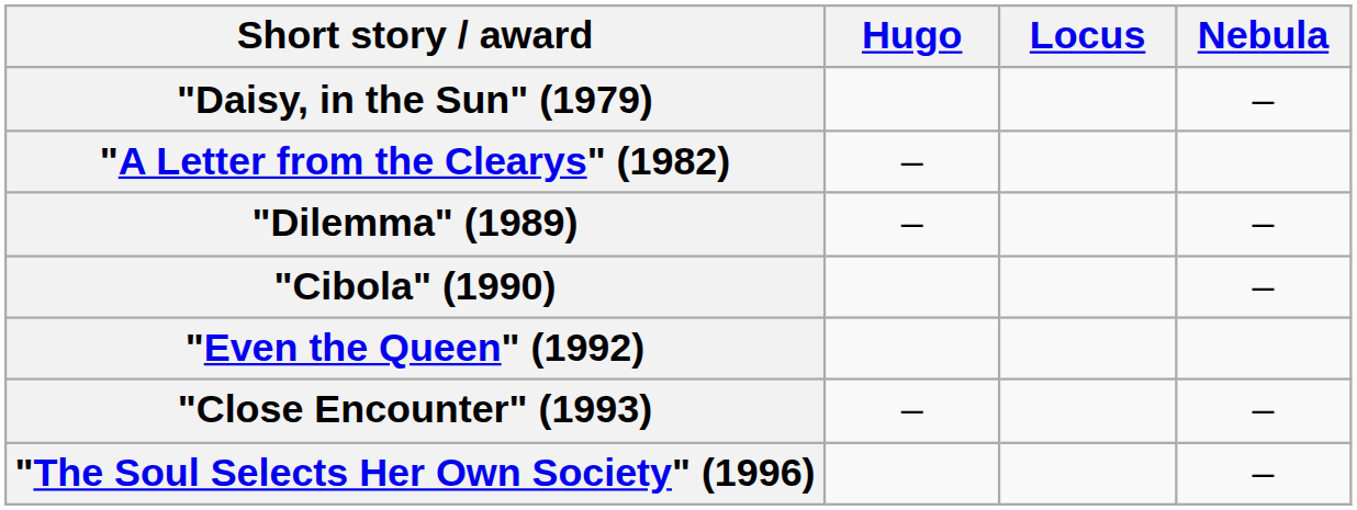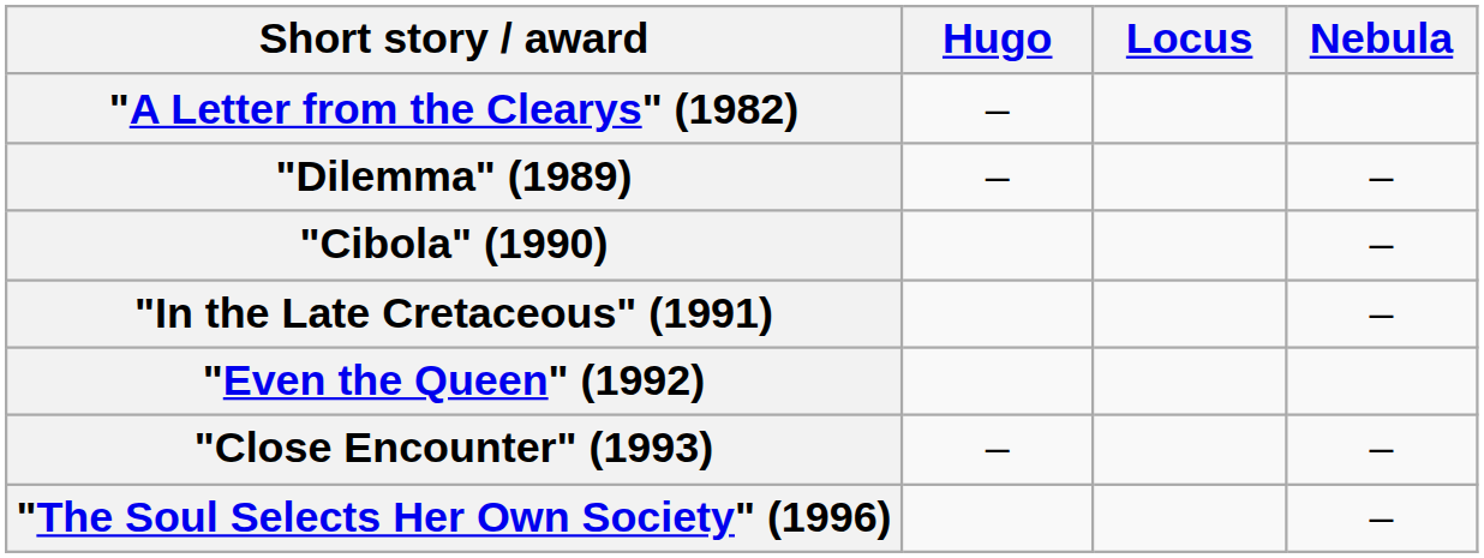- row: "Daisy, in the Sun" (1979) | –
+ row: "In the Late Cretaceous" (1991) | –
